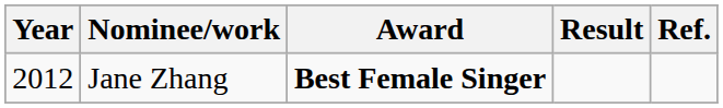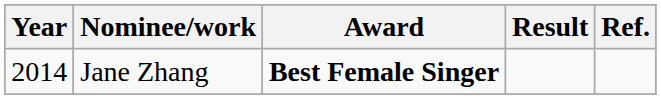Jane Zhang | Year: 2012 -> 2014
